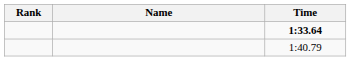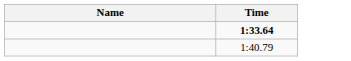- column: Rank
